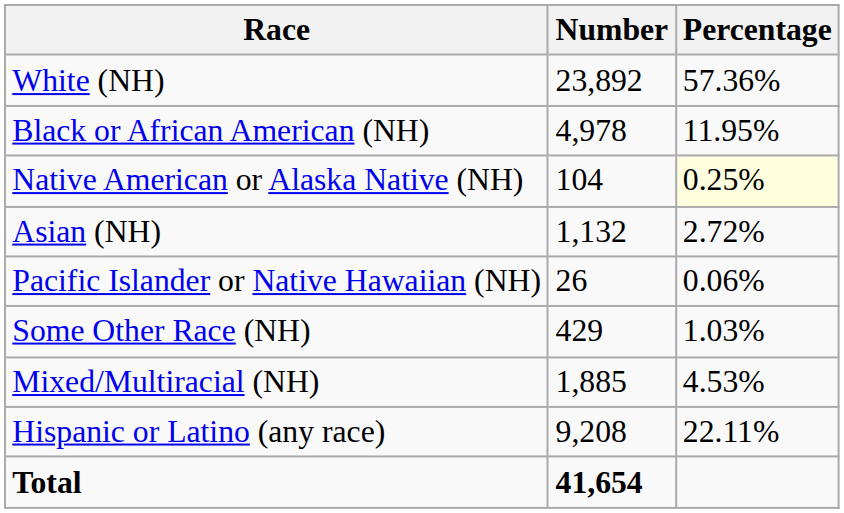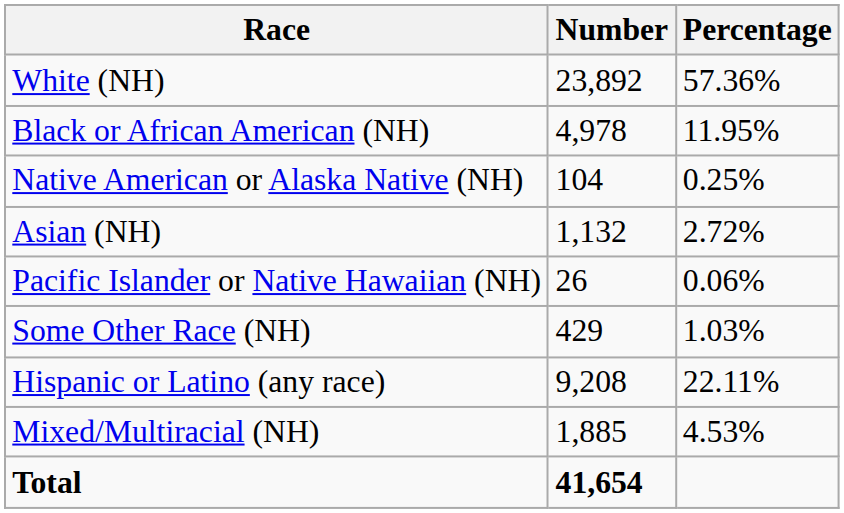Native American or Alaska Native (NH) | Percentage: lightyellow background -> no background
rows swapped: Mixed/Multiracial (NH) <-> Hispanic or Latino (any race)
